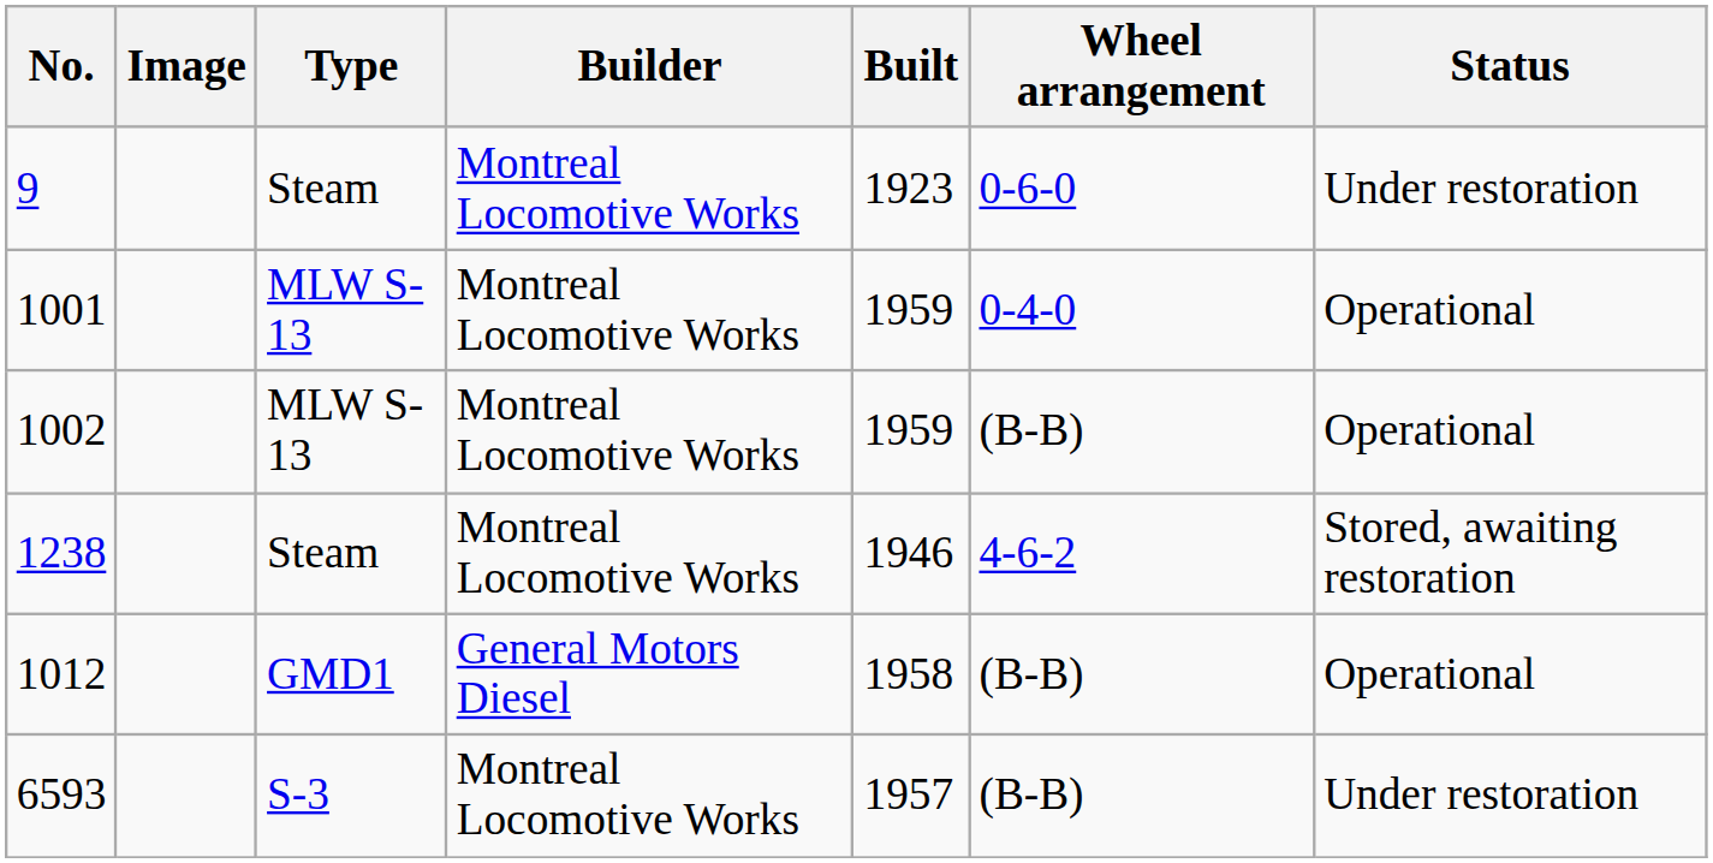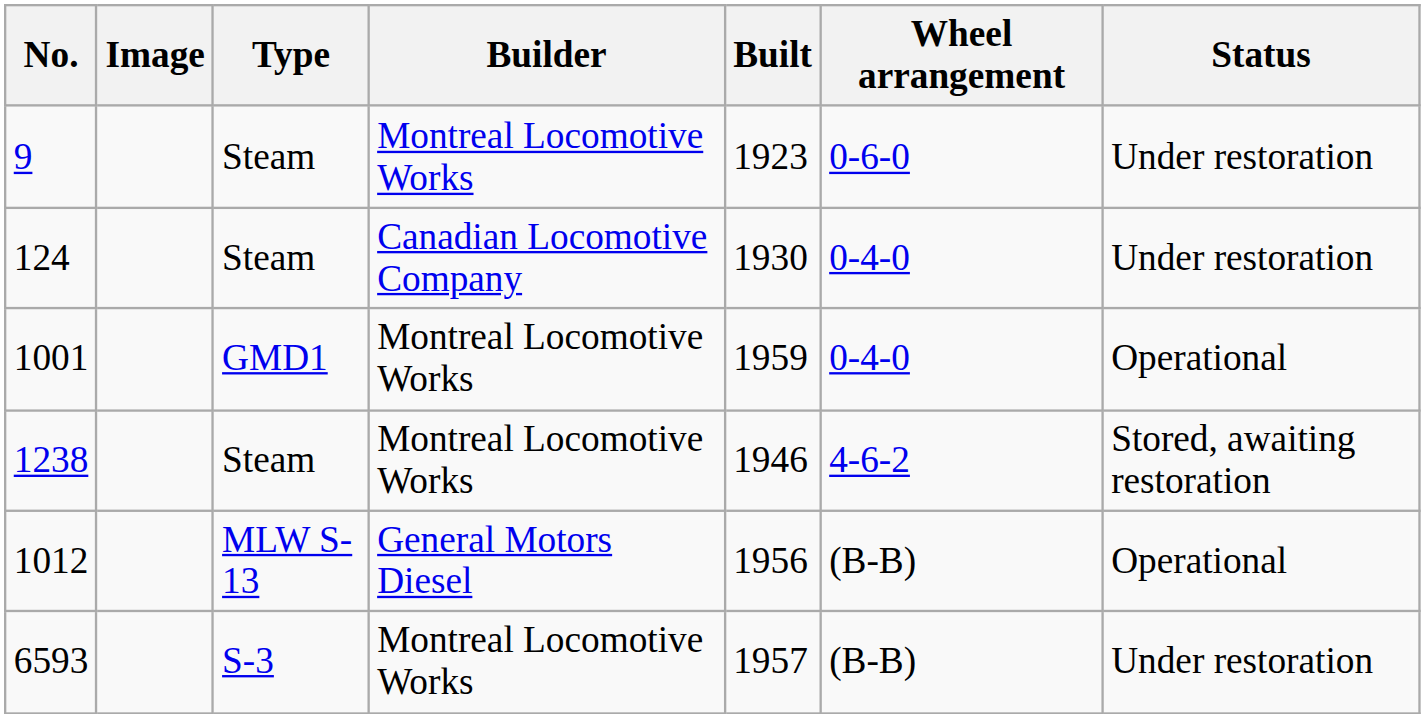+ row: 124 | Steam | Canadian Locomotive Company | 1930 | 0-4-0 | Under restoration
1001 | Type: MLW S-13 -> GMD1
- row: 1002 | MLW S-13 | Montreal Locomotive Works | 1959 | (B-B) | Operational
1012 | Type: GMD1 -> MLW S-13
1012 | Built: 1958 -> 1956
